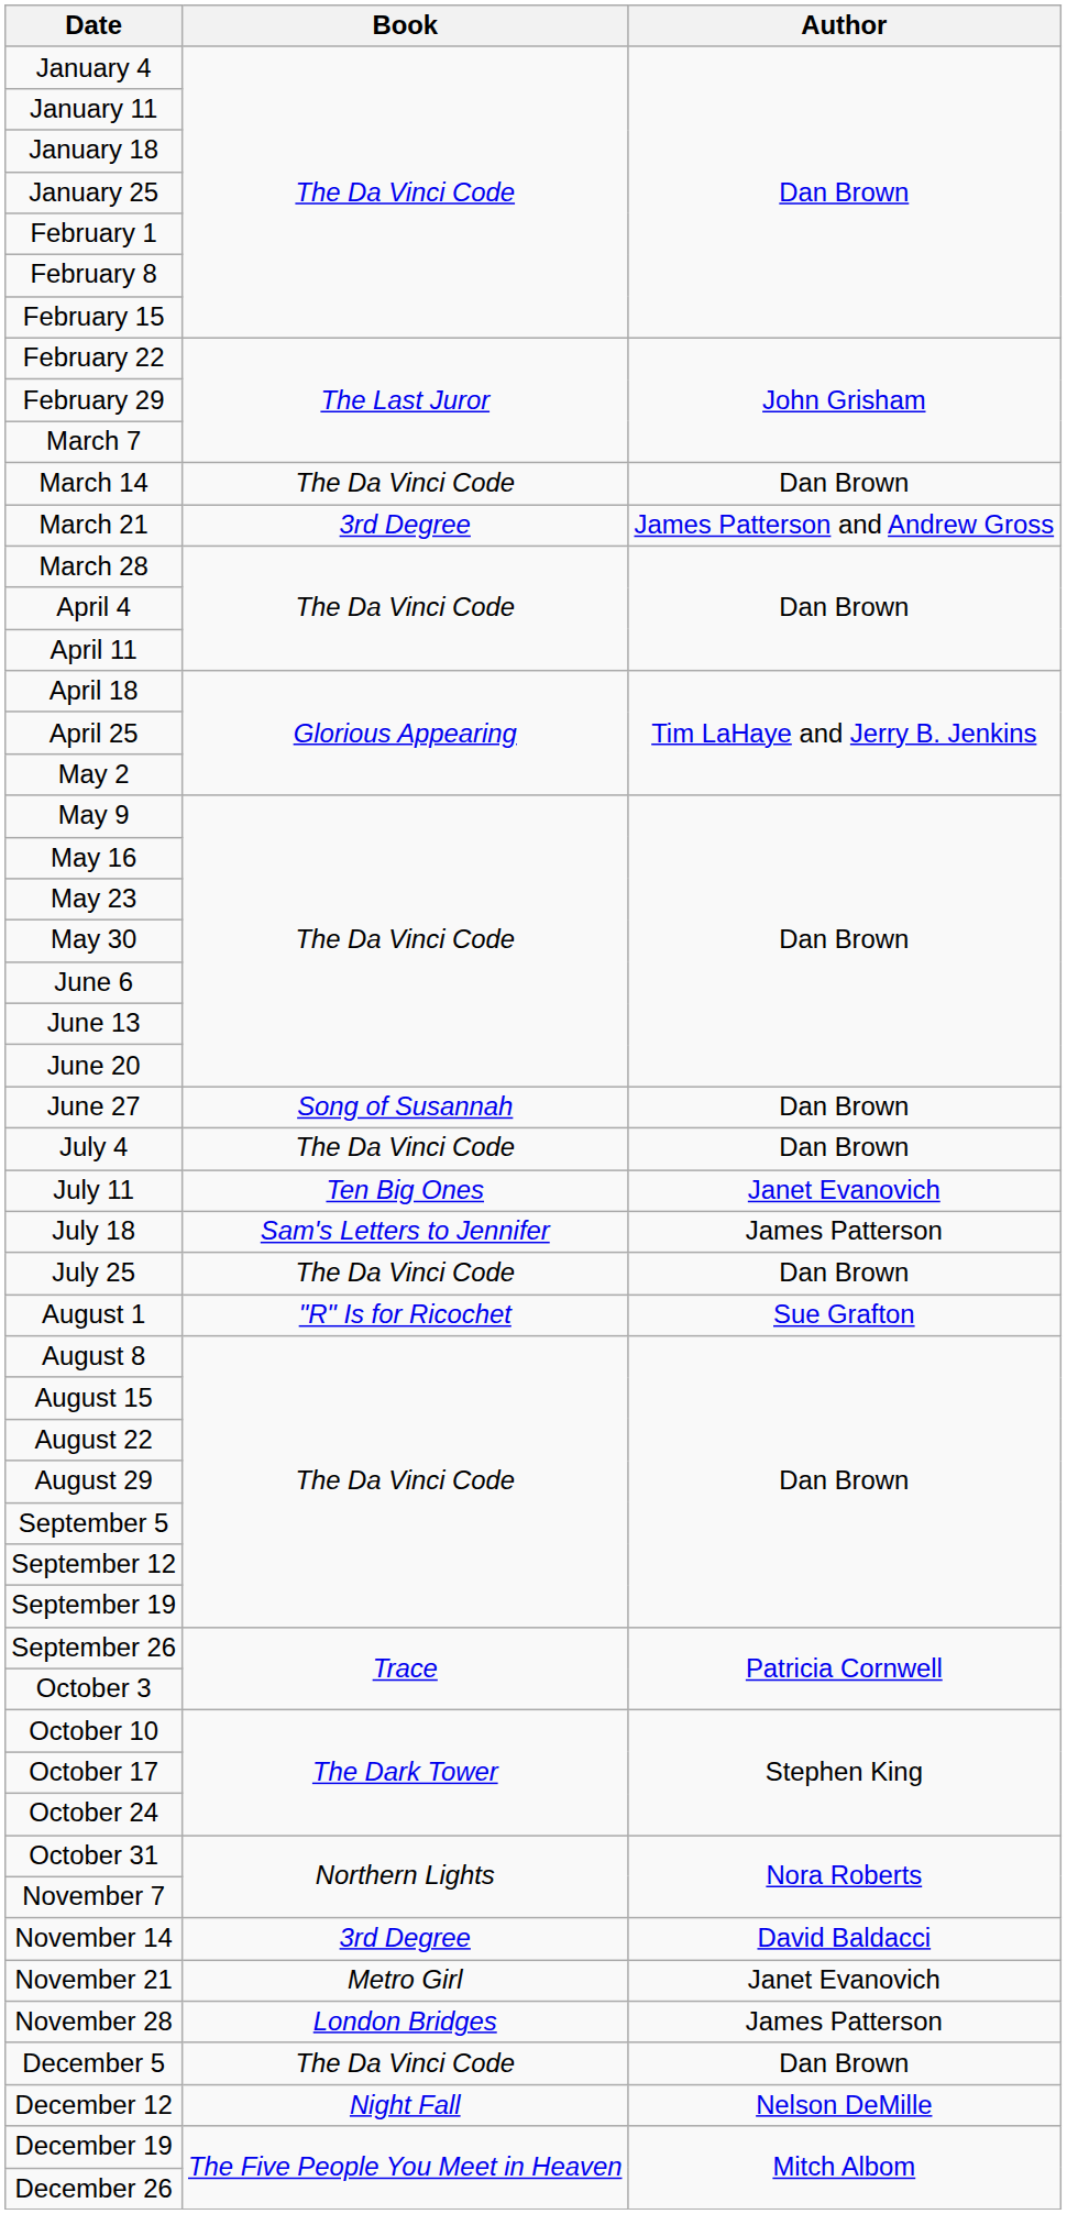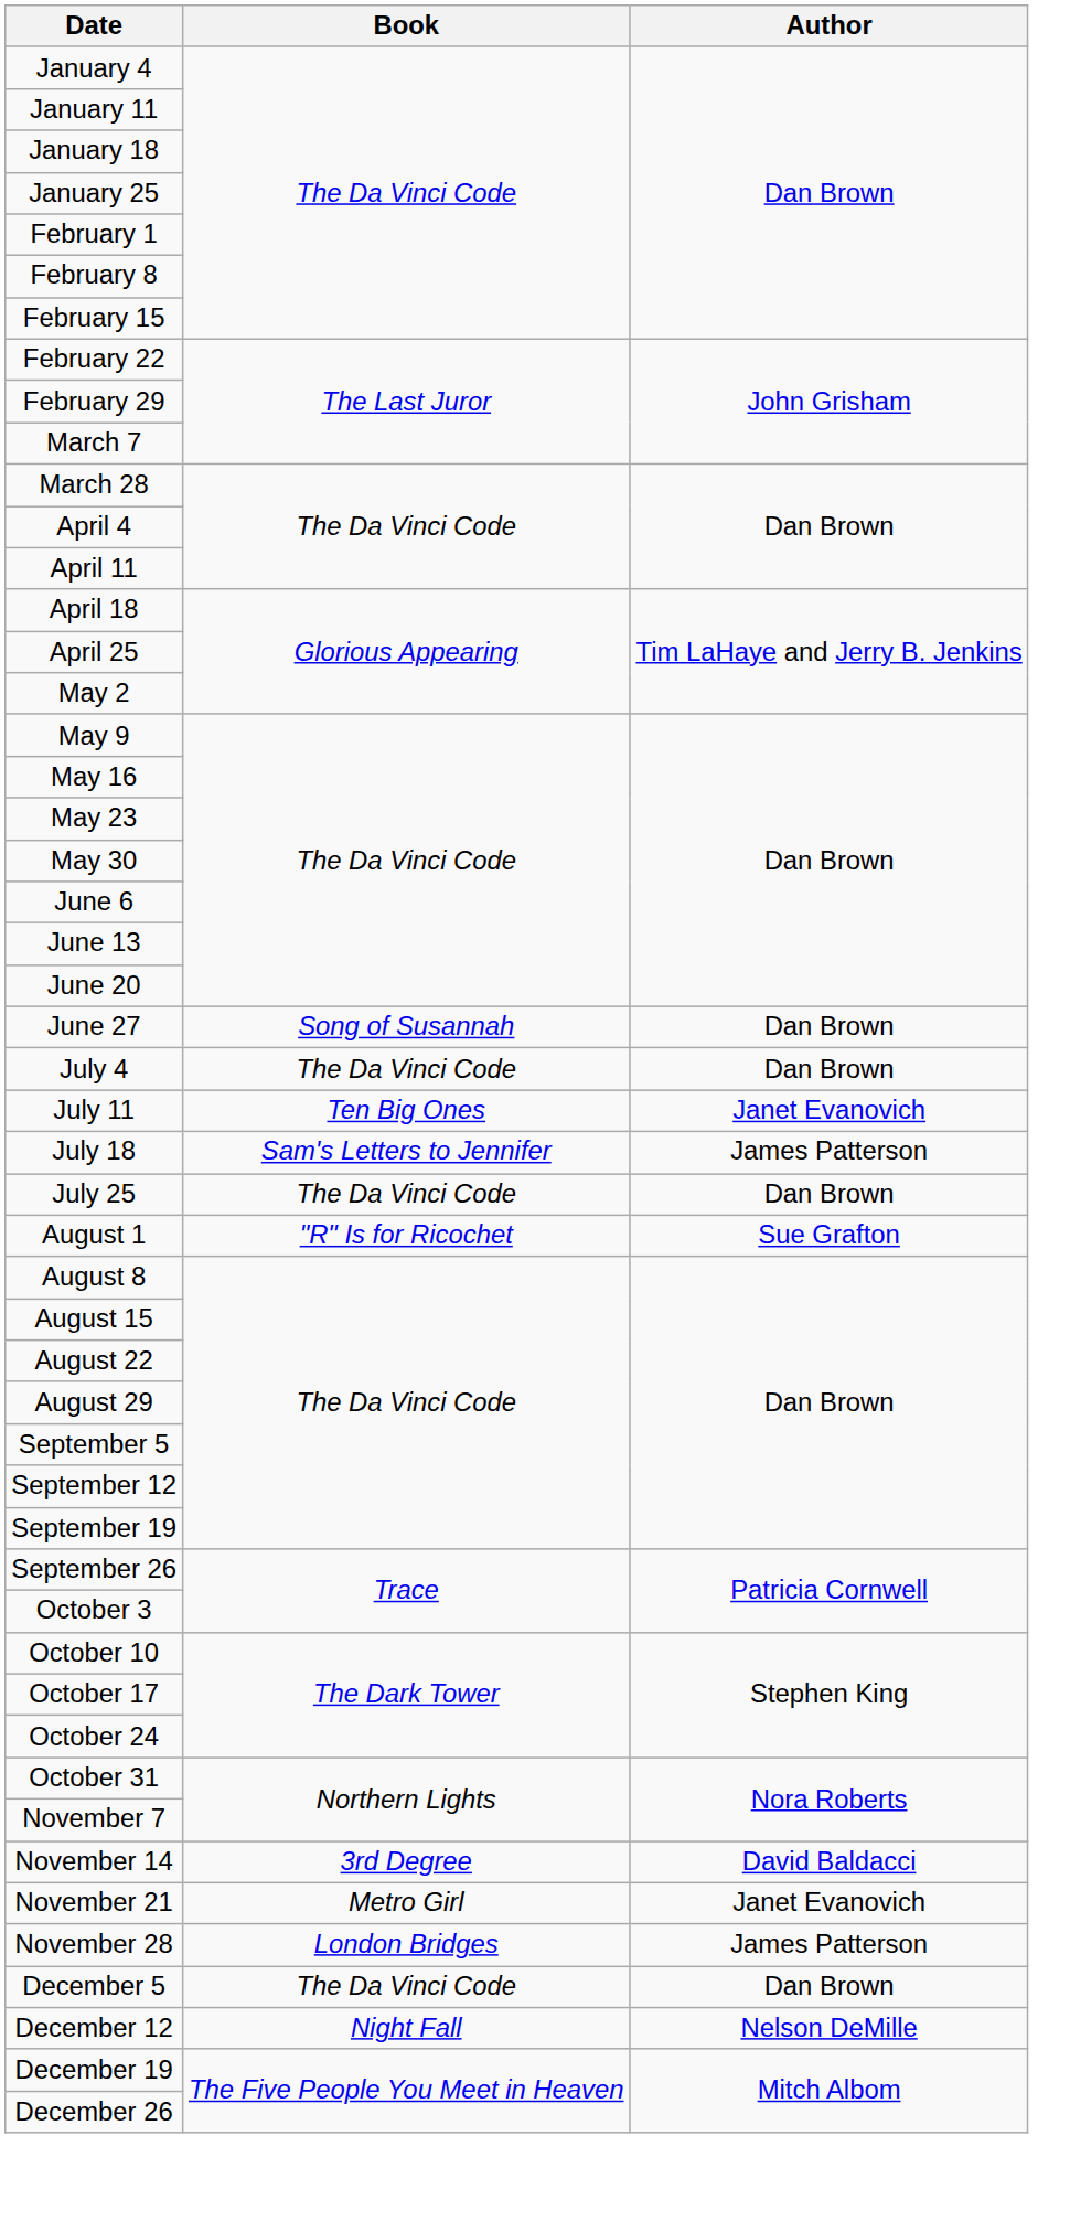- row: March 14 | The Da Vinci Code | Dan Brown
- row: March 21 | 3rd Degree | James Patterson and Andrew Gross
